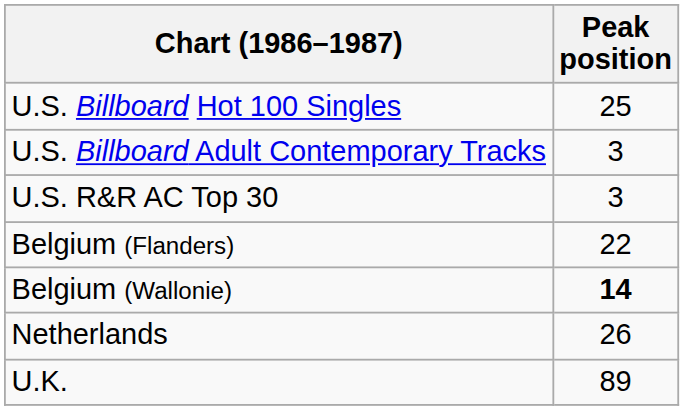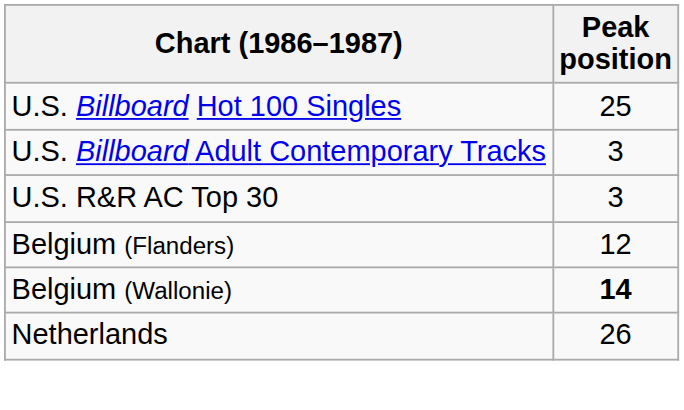Belgium (Flanders) | Peak position: 22 -> 12
- row: U.K. | 89
